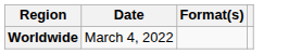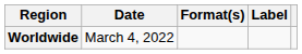+ column: Label
